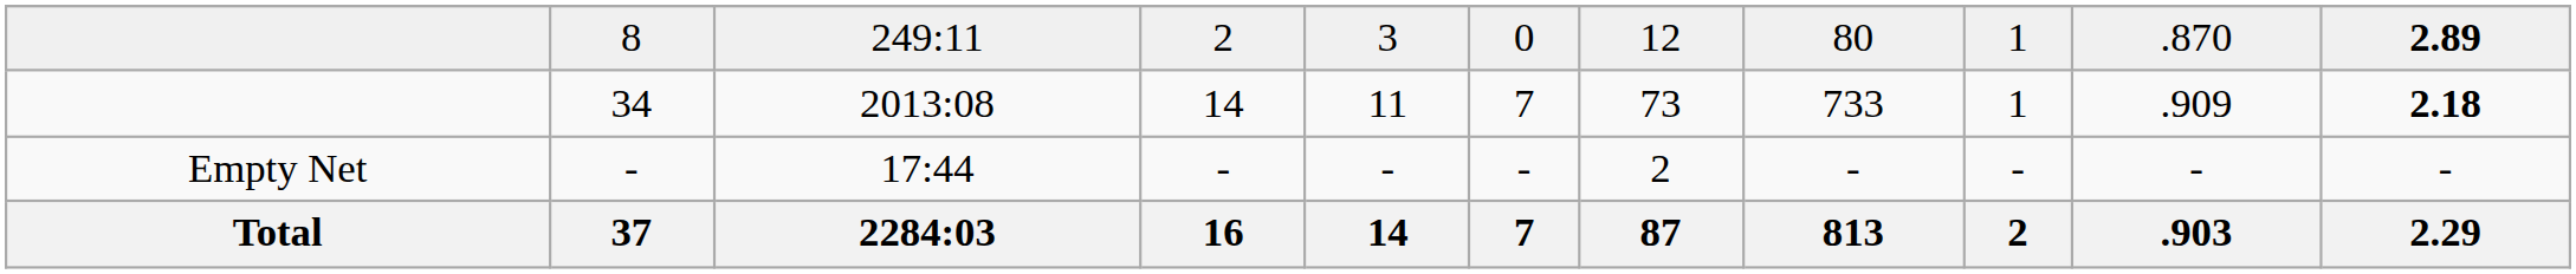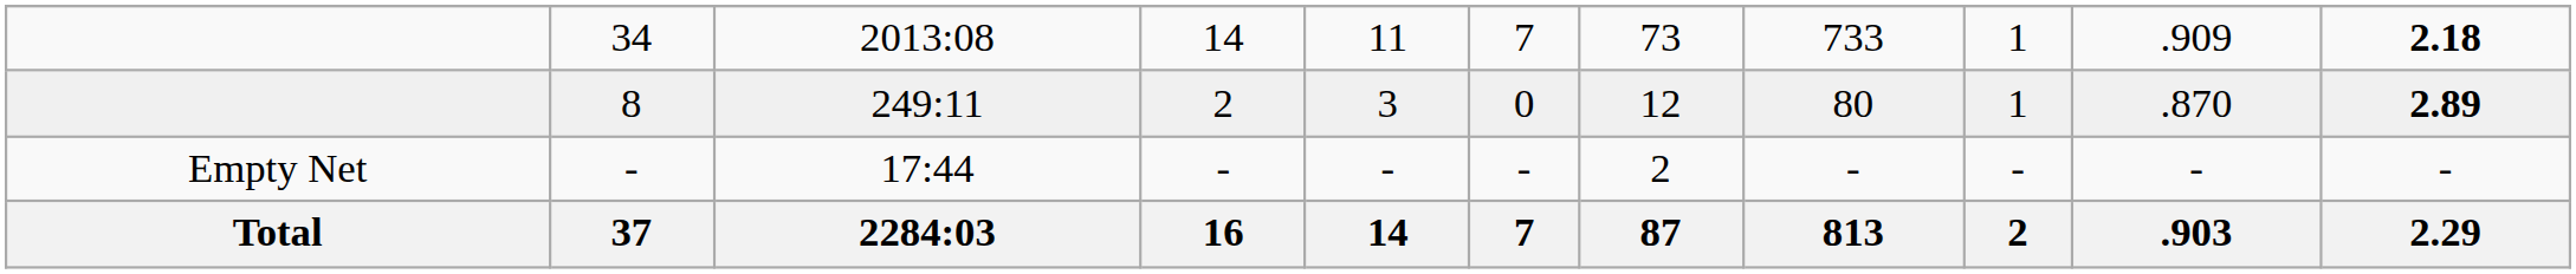rows swapped: 34 <-> 8
